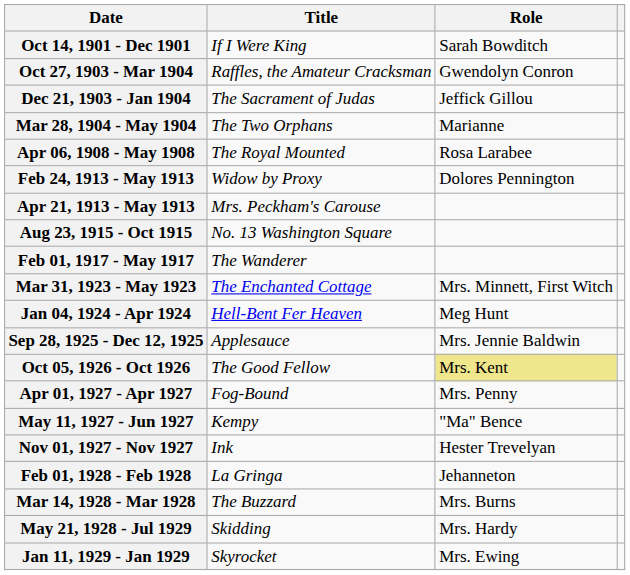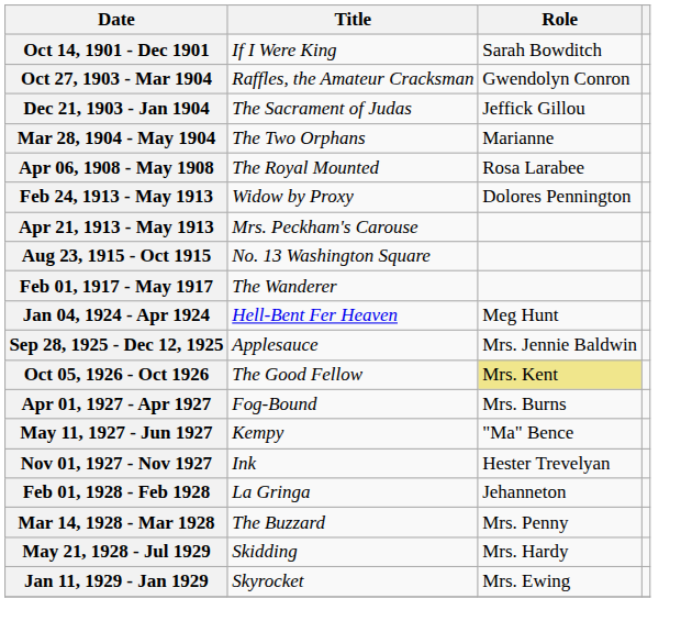- row: Mar 31, 1923 - May 1923 | The Enchanted Cottage | Mrs. Minnett, First Witch
Apr 01, 1927 - Apr 1927 | Role: Mrs. Penny -> Mrs. Burns
Mar 14, 1928 - Mar 1928 | Role: Mrs. Burns -> Mrs. Penny
